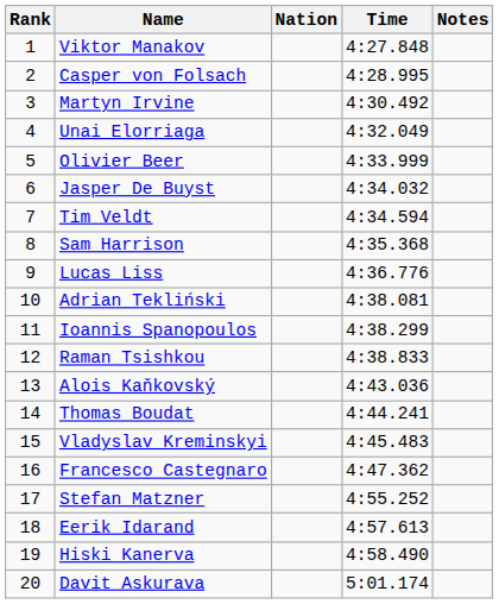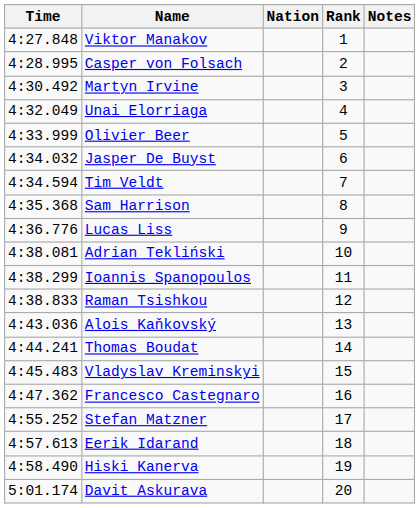columns swapped: Rank <-> Time
